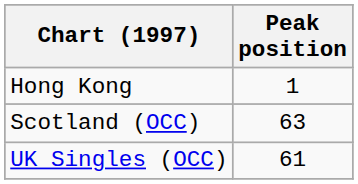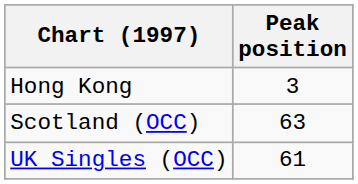Hong Kong | Peak position: 1 -> 3
